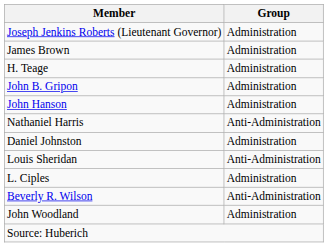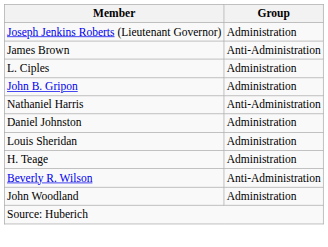James Brown | Group: Administration -> Anti-Administration
rows swapped: L. Ciples <-> H. Teage
- row: John Hanson | Administration
Louis Sheridan | Group: Anti-Administration -> Administration
